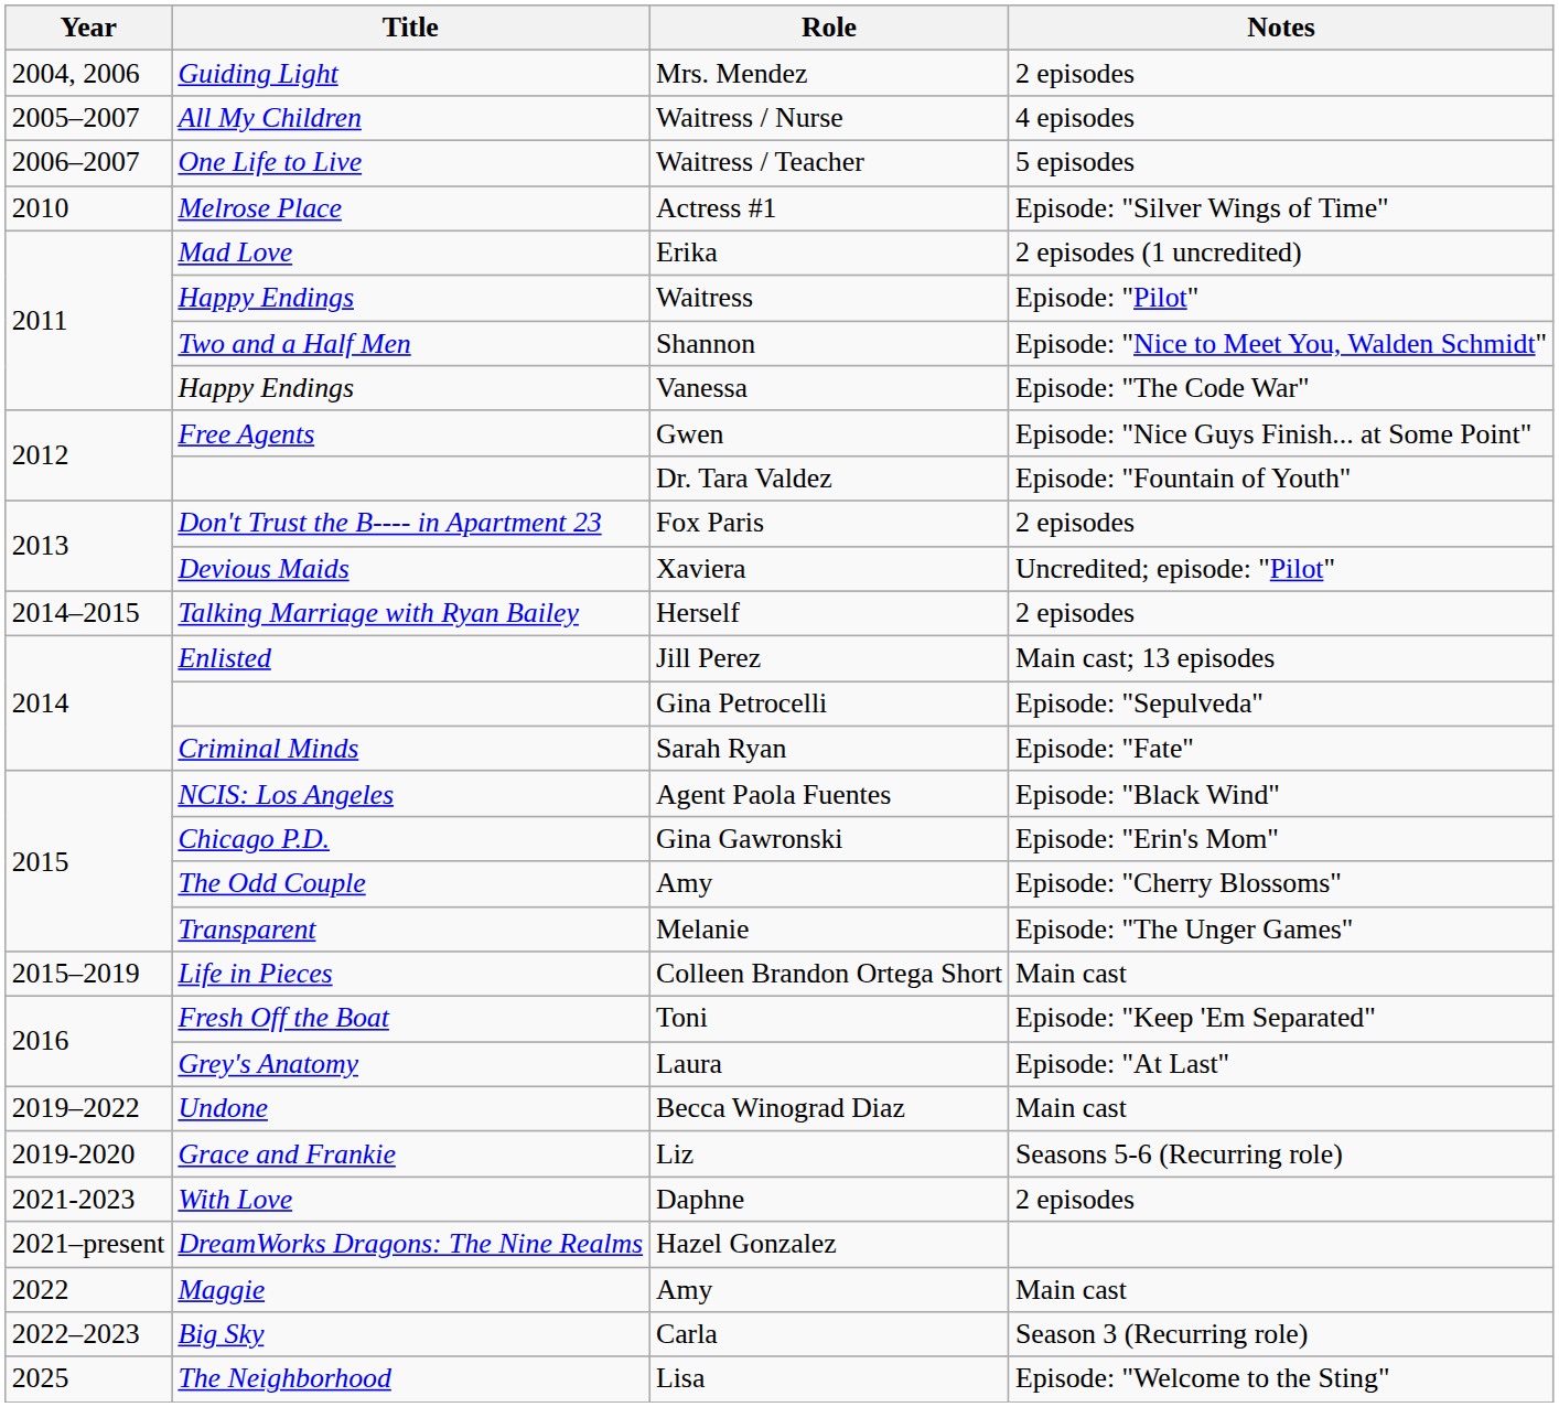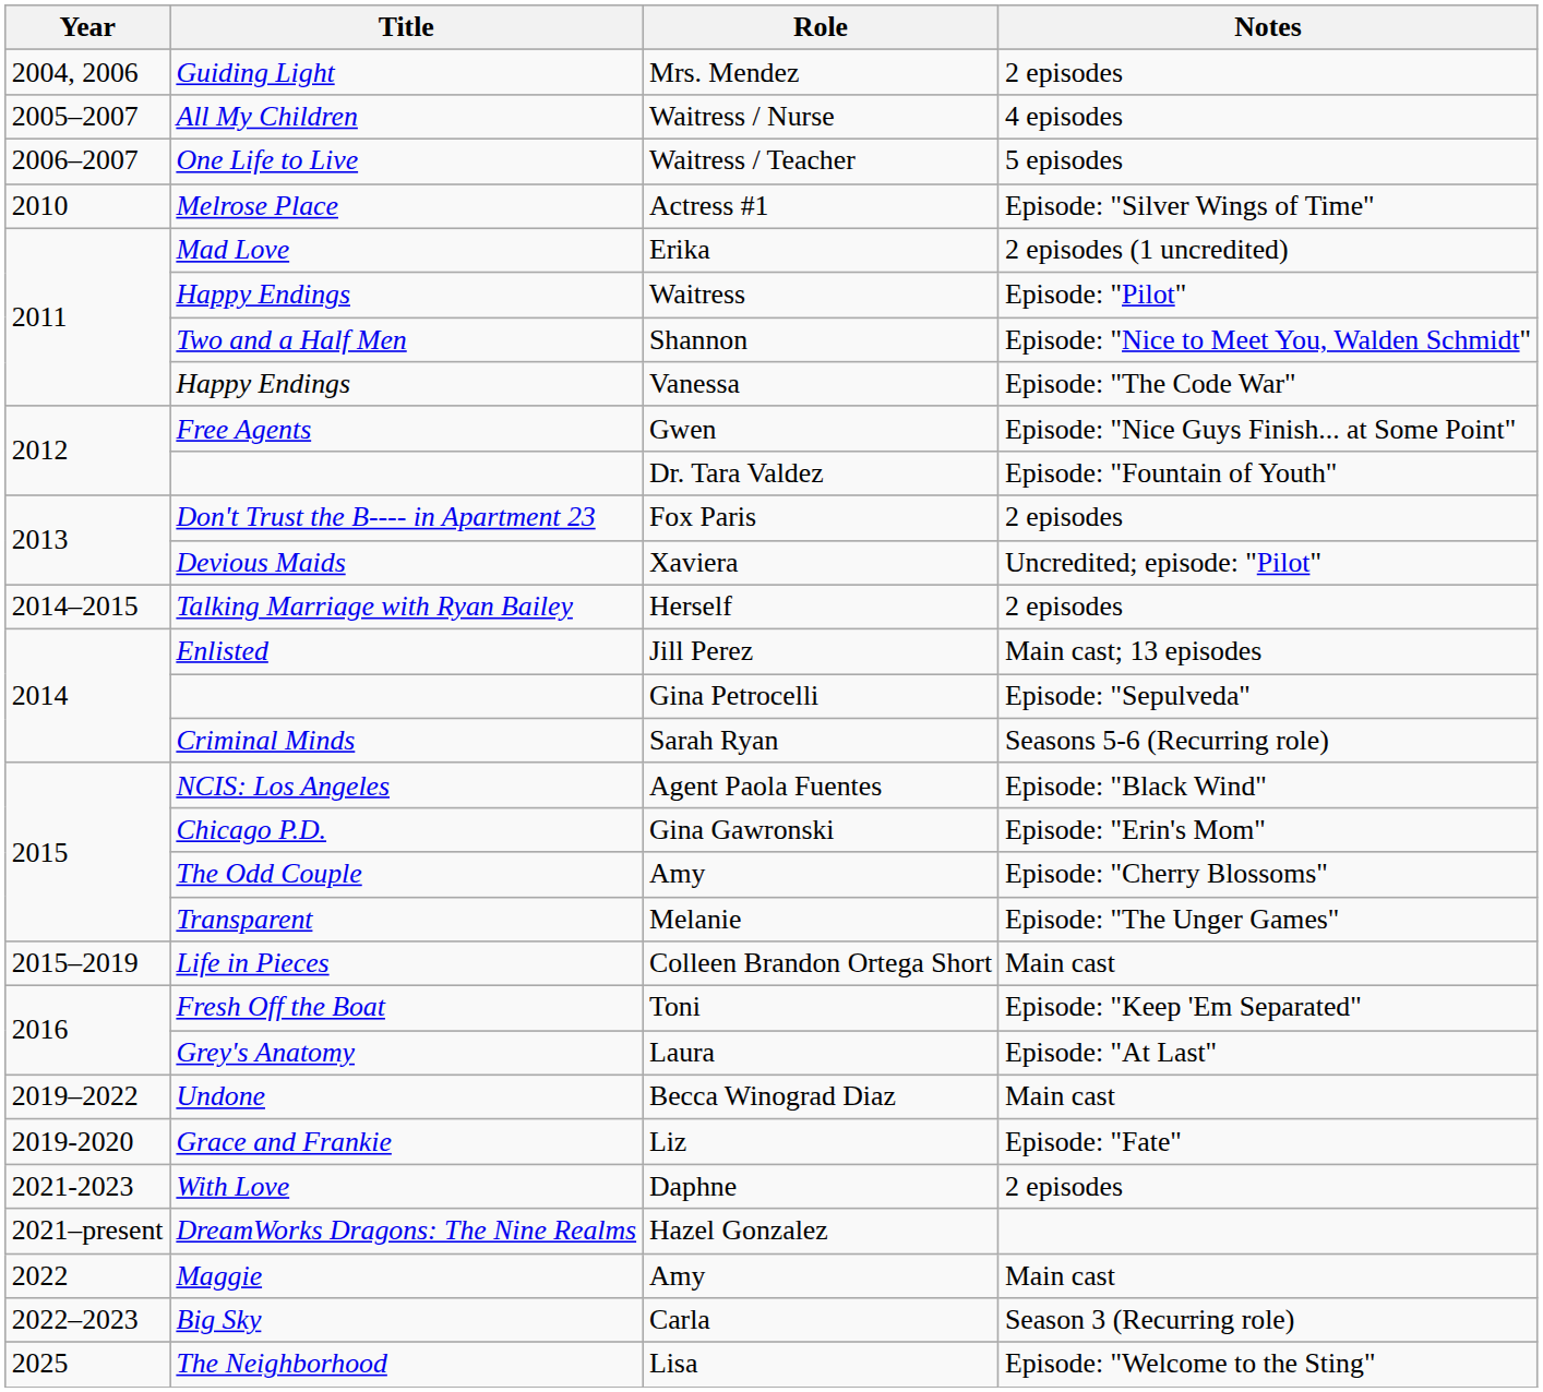Sarah Ryan | Notes: Episode: "Fate" -> Seasons 5-6 (Recurring role)
Liz | Notes: Seasons 5-6 (Recurring role) -> Episode: "Fate"
